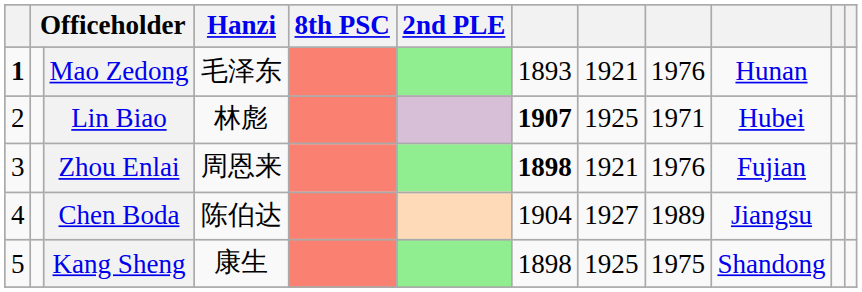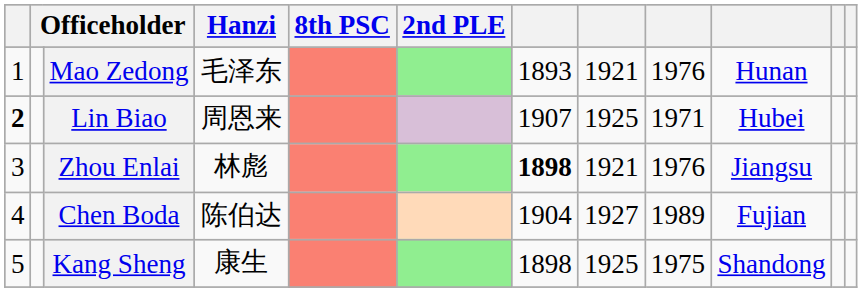Mao Zedong | column 1: bold -> normal
Lin Biao | column 1: normal -> bold
Lin Biao | Hanzi: 林彪 -> 周恩来
Lin Biao | column 7: bold -> normal
Zhou Enlai | Hanzi: 周恩来 -> 林彪
Zhou Enlai | column 10: Fujian -> Jiangsu
Chen Boda | column 10: Jiangsu -> Fujian
